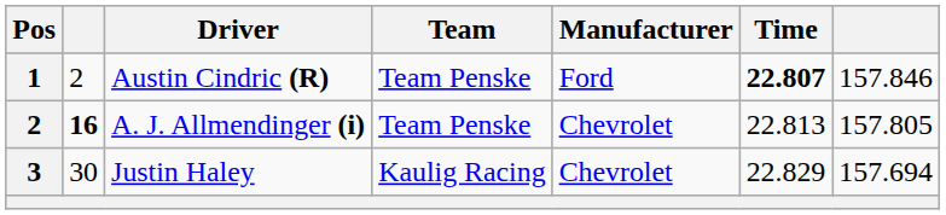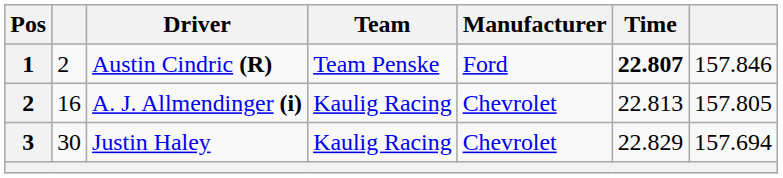A. J. Allmendinger (i) | column 2: bold -> normal
A. J. Allmendinger (i) | Team: Team Penske -> Kaulig Racing
